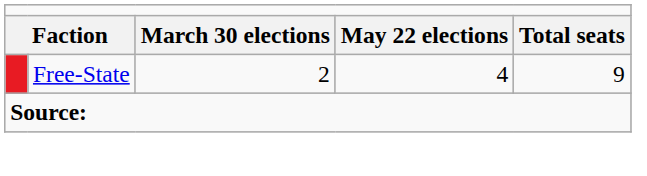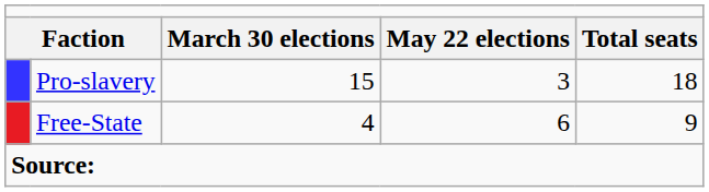+ row: Pro-slavery | 15 | 3 | 18
Free-State | column 3: 2 -> 4
Free-State | column 4: 4 -> 6
